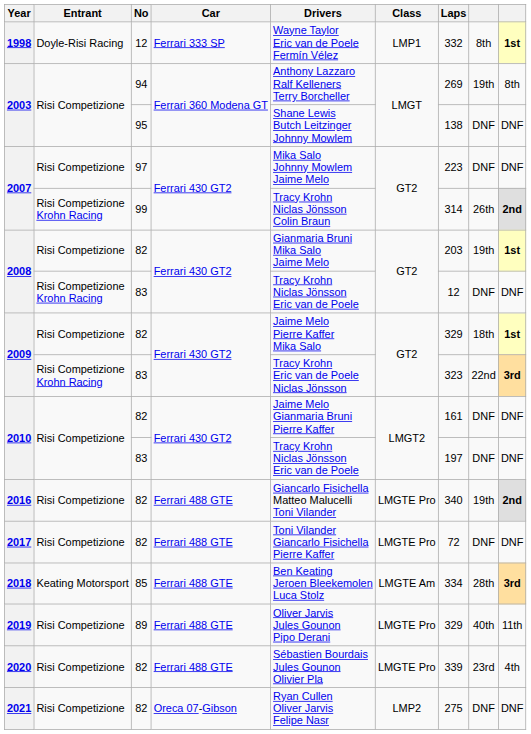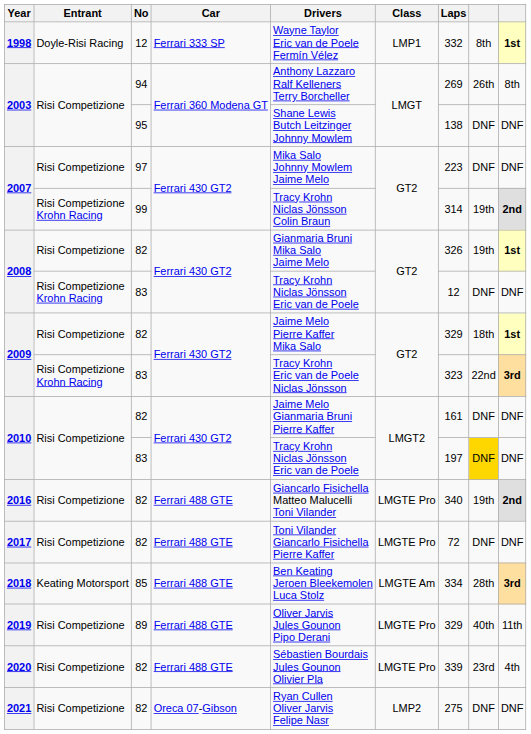2003 / 94 | column 8: 19th -> 26th
2007 / 99 | column 8: 26th -> 19th
2008 / 82 | Laps: 203 -> 326
2010 / 83 | column 8: no background -> gold background
